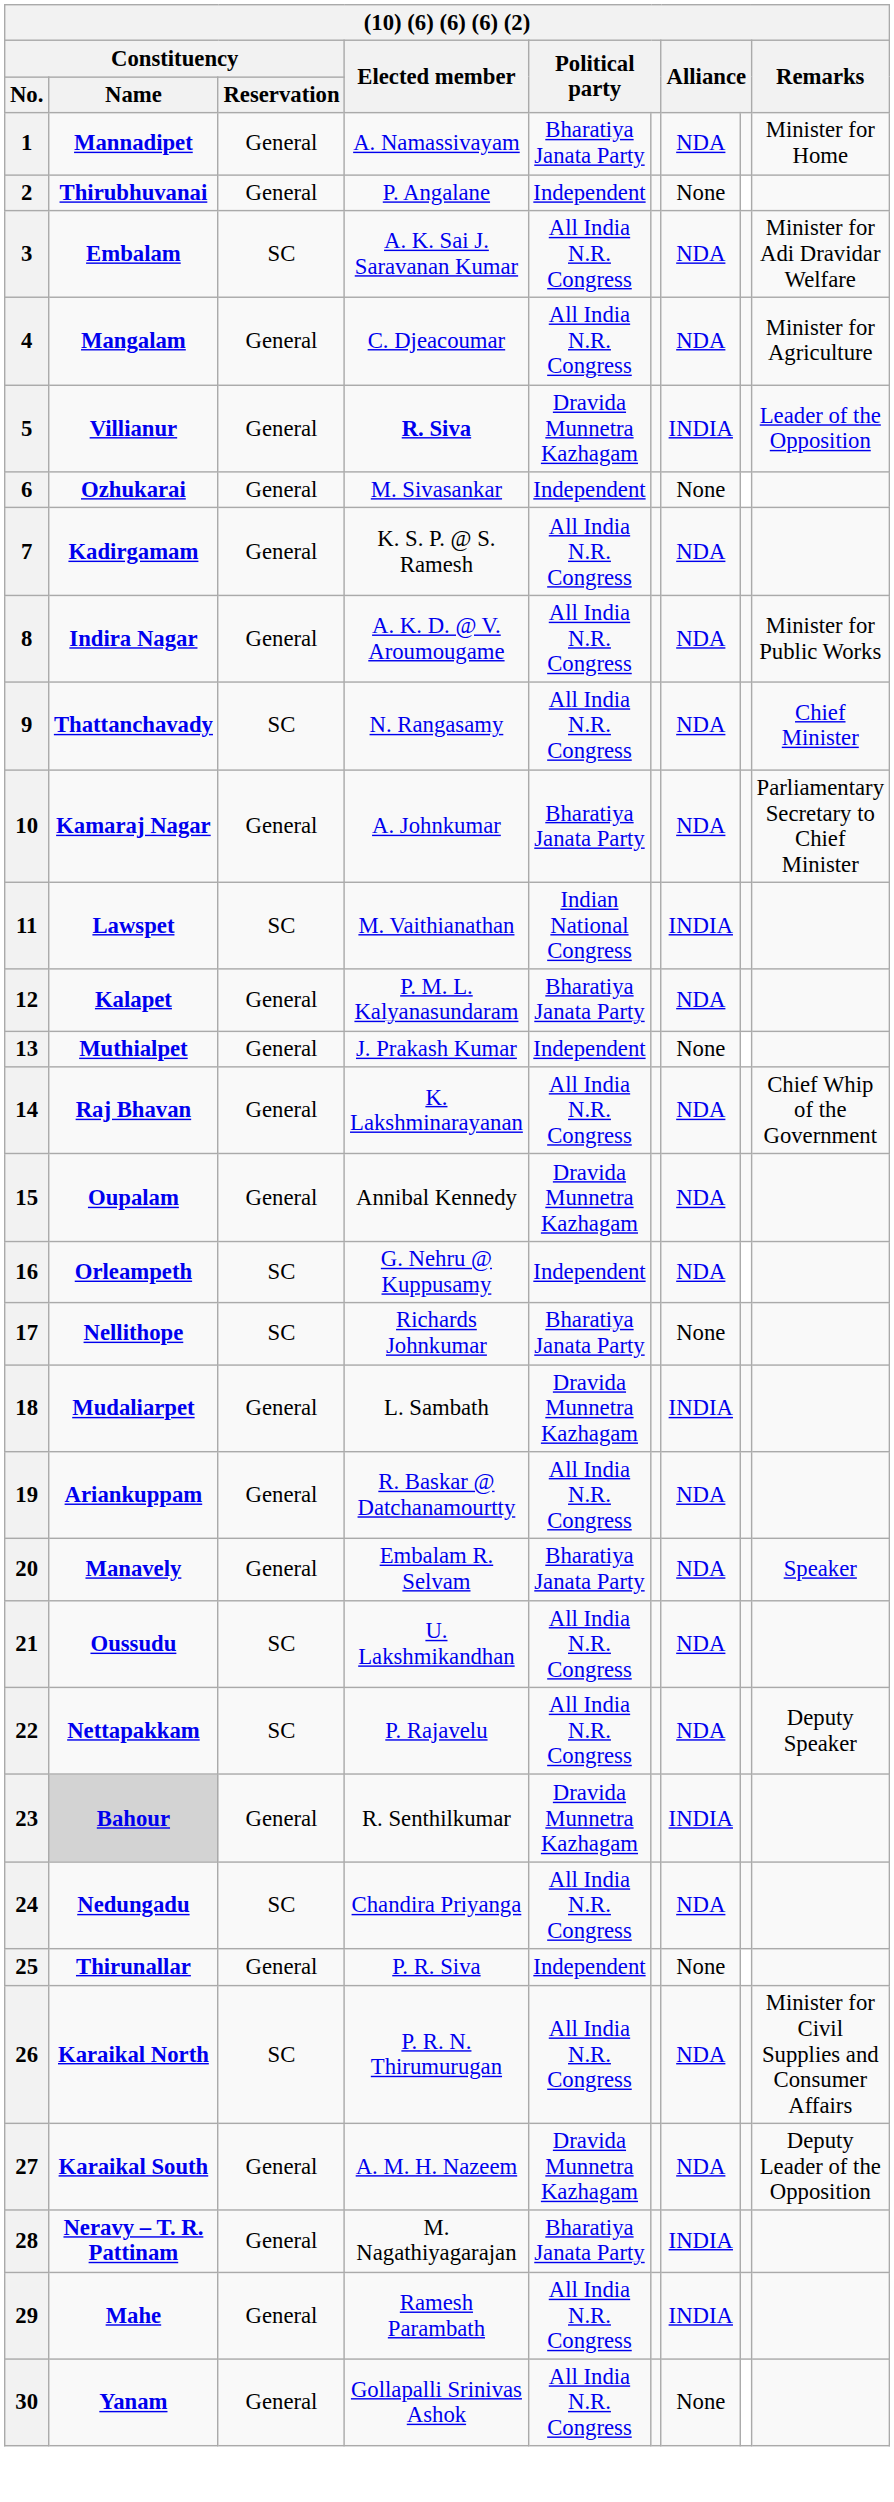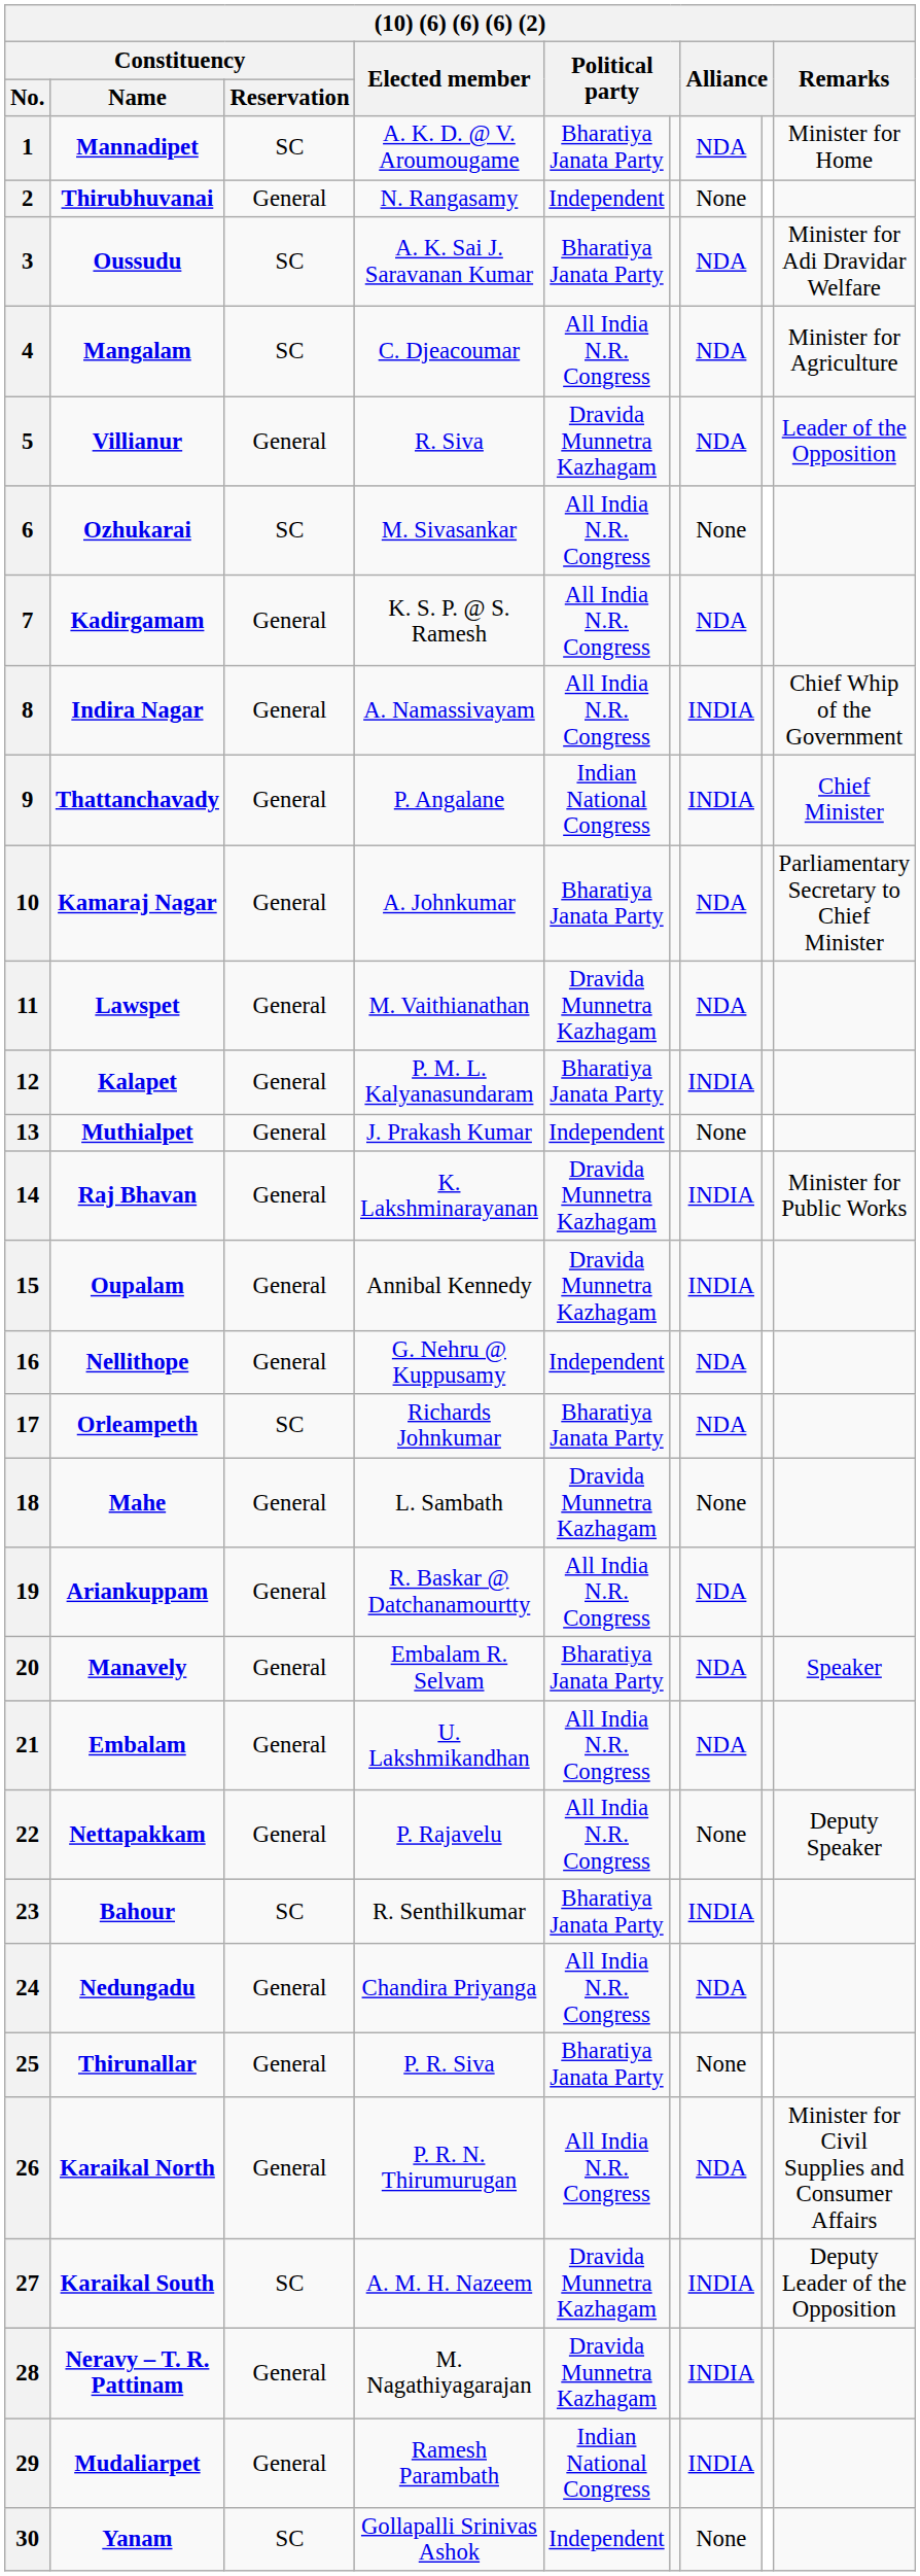1 | Constituency / Reservation: General -> SC
1 | Elected member: A. Namassivayam -> A. K. D. @ V. Aroumougame
2 | Elected member: P. Angalane -> N. Rangasamy
3 | Constituency / Name: Embalam -> Oussudu
3 | column 5: All India N.R. Congress -> Bharatiya Janata Party
4 | Constituency / Reservation: General -> SC
5 | Elected member: bold -> normal
5 | column 7: INDIA -> NDA
6 | Constituency / Reservation: General -> SC
6 | column 5: Independent -> All India N.R. Congress
8 | Elected member: A. K. D. @ V. Aroumougame -> A. Namassivayam
8 | column 7: NDA -> INDIA
8 | Remarks: Minister for Public Works -> Chief Whip of the Government
9 | Constituency / Reservation: SC -> General
9 | Elected member: N. Rangasamy -> P. Angalane
9 | column 5: All India N.R. Congress -> Indian National Congress
9 | column 7: NDA -> INDIA
11 | Constituency / Reservation: SC -> General
11 | column 5: Indian National Congress -> Dravida Munnetra Kazhagam
11 | column 7: INDIA -> NDA
12 | column 7: NDA -> INDIA
14 | column 5: All India N.R. Congress -> Dravida Munnetra Kazhagam
14 | column 7: NDA -> INDIA
14 | Remarks: Chief Whip of the Government -> Minister for Public Works
15 | column 7: NDA -> INDIA
16 | Constituency / Name: Orleampeth -> Nellithope
16 | Constituency / Reservation: SC -> General
17 | Constituency / Name: Nellithope -> Orleampeth
17 | column 7: None -> NDA
18 | Constituency / Name: Mudaliarpet -> Mahe
18 | column 7: INDIA -> None
21 | Constituency / Name: Oussudu -> Embalam
21 | Constituency / Reservation: SC -> General
22 | Constituency / Reservation: SC -> General
22 | column 7: NDA -> None
23 | Constituency / Name: lightgrey background -> no background
23 | Constituency / Reservation: General -> SC
23 | column 5: Dravida Munnetra Kazhagam -> Bharatiya Janata Party
24 | Constituency / Reservation: SC -> General
25 | column 5: Independent -> Bharatiya Janata Party
26 | Constituency / Reservation: SC -> General
27 | Constituency / Reservation: General -> SC
27 | column 7: NDA -> INDIA
28 | column 5: Bharatiya Janata Party -> Dravida Munnetra Kazhagam
29 | Constituency / Name: Mahe -> Mudaliarpet
29 | column 5: All India N.R. Congress -> Indian National Congress
30 | Constituency / Reservation: General -> SC
30 | column 5: All India N.R. Congress -> Independent
